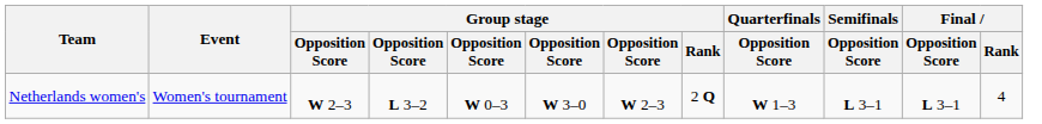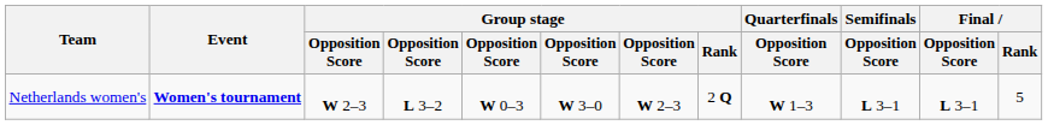Netherlands women's | Event: normal -> bold
Netherlands women's | Final / Rank: 4 -> 5
